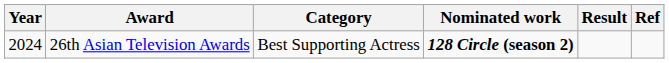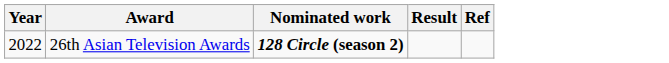- column: Category | Best Supporting Actress
26th Asian Television Awards | Year: 2024 -> 2022
